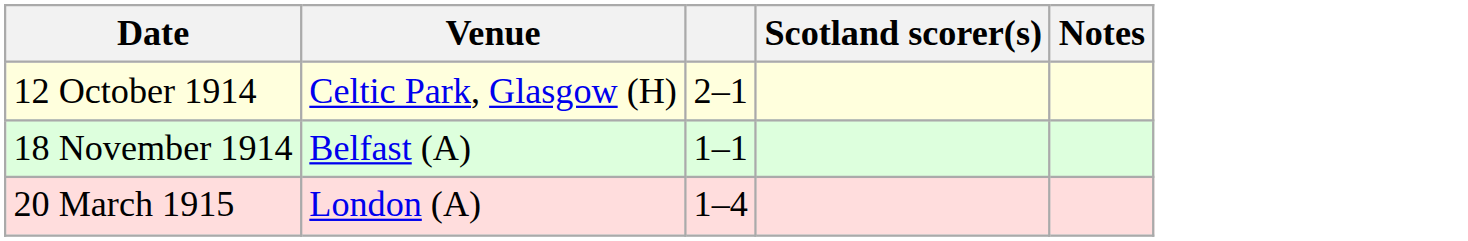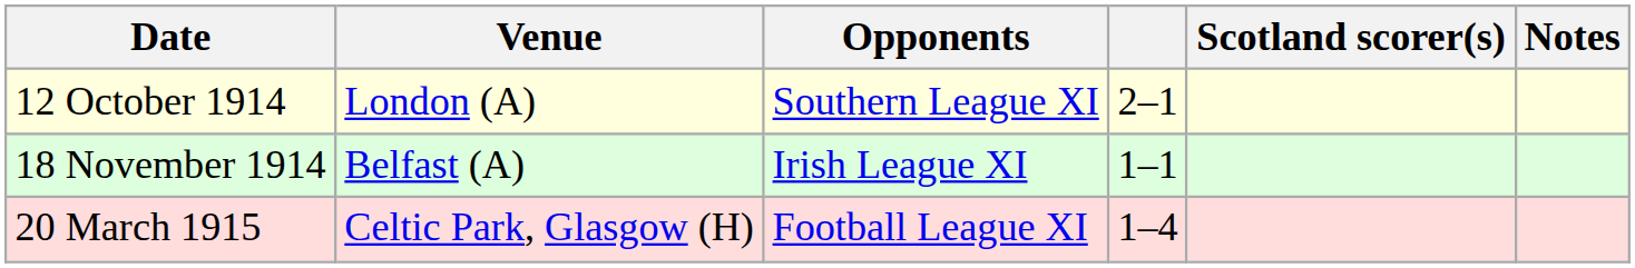+ column: Opponents | Southern League XI | Irish League XI | Football League XI
12 October 1914 | Venue: Celtic Park, Glasgow (H) -> London (A)
20 March 1915 | Venue: London (A) -> Celtic Park, Glasgow (H)
